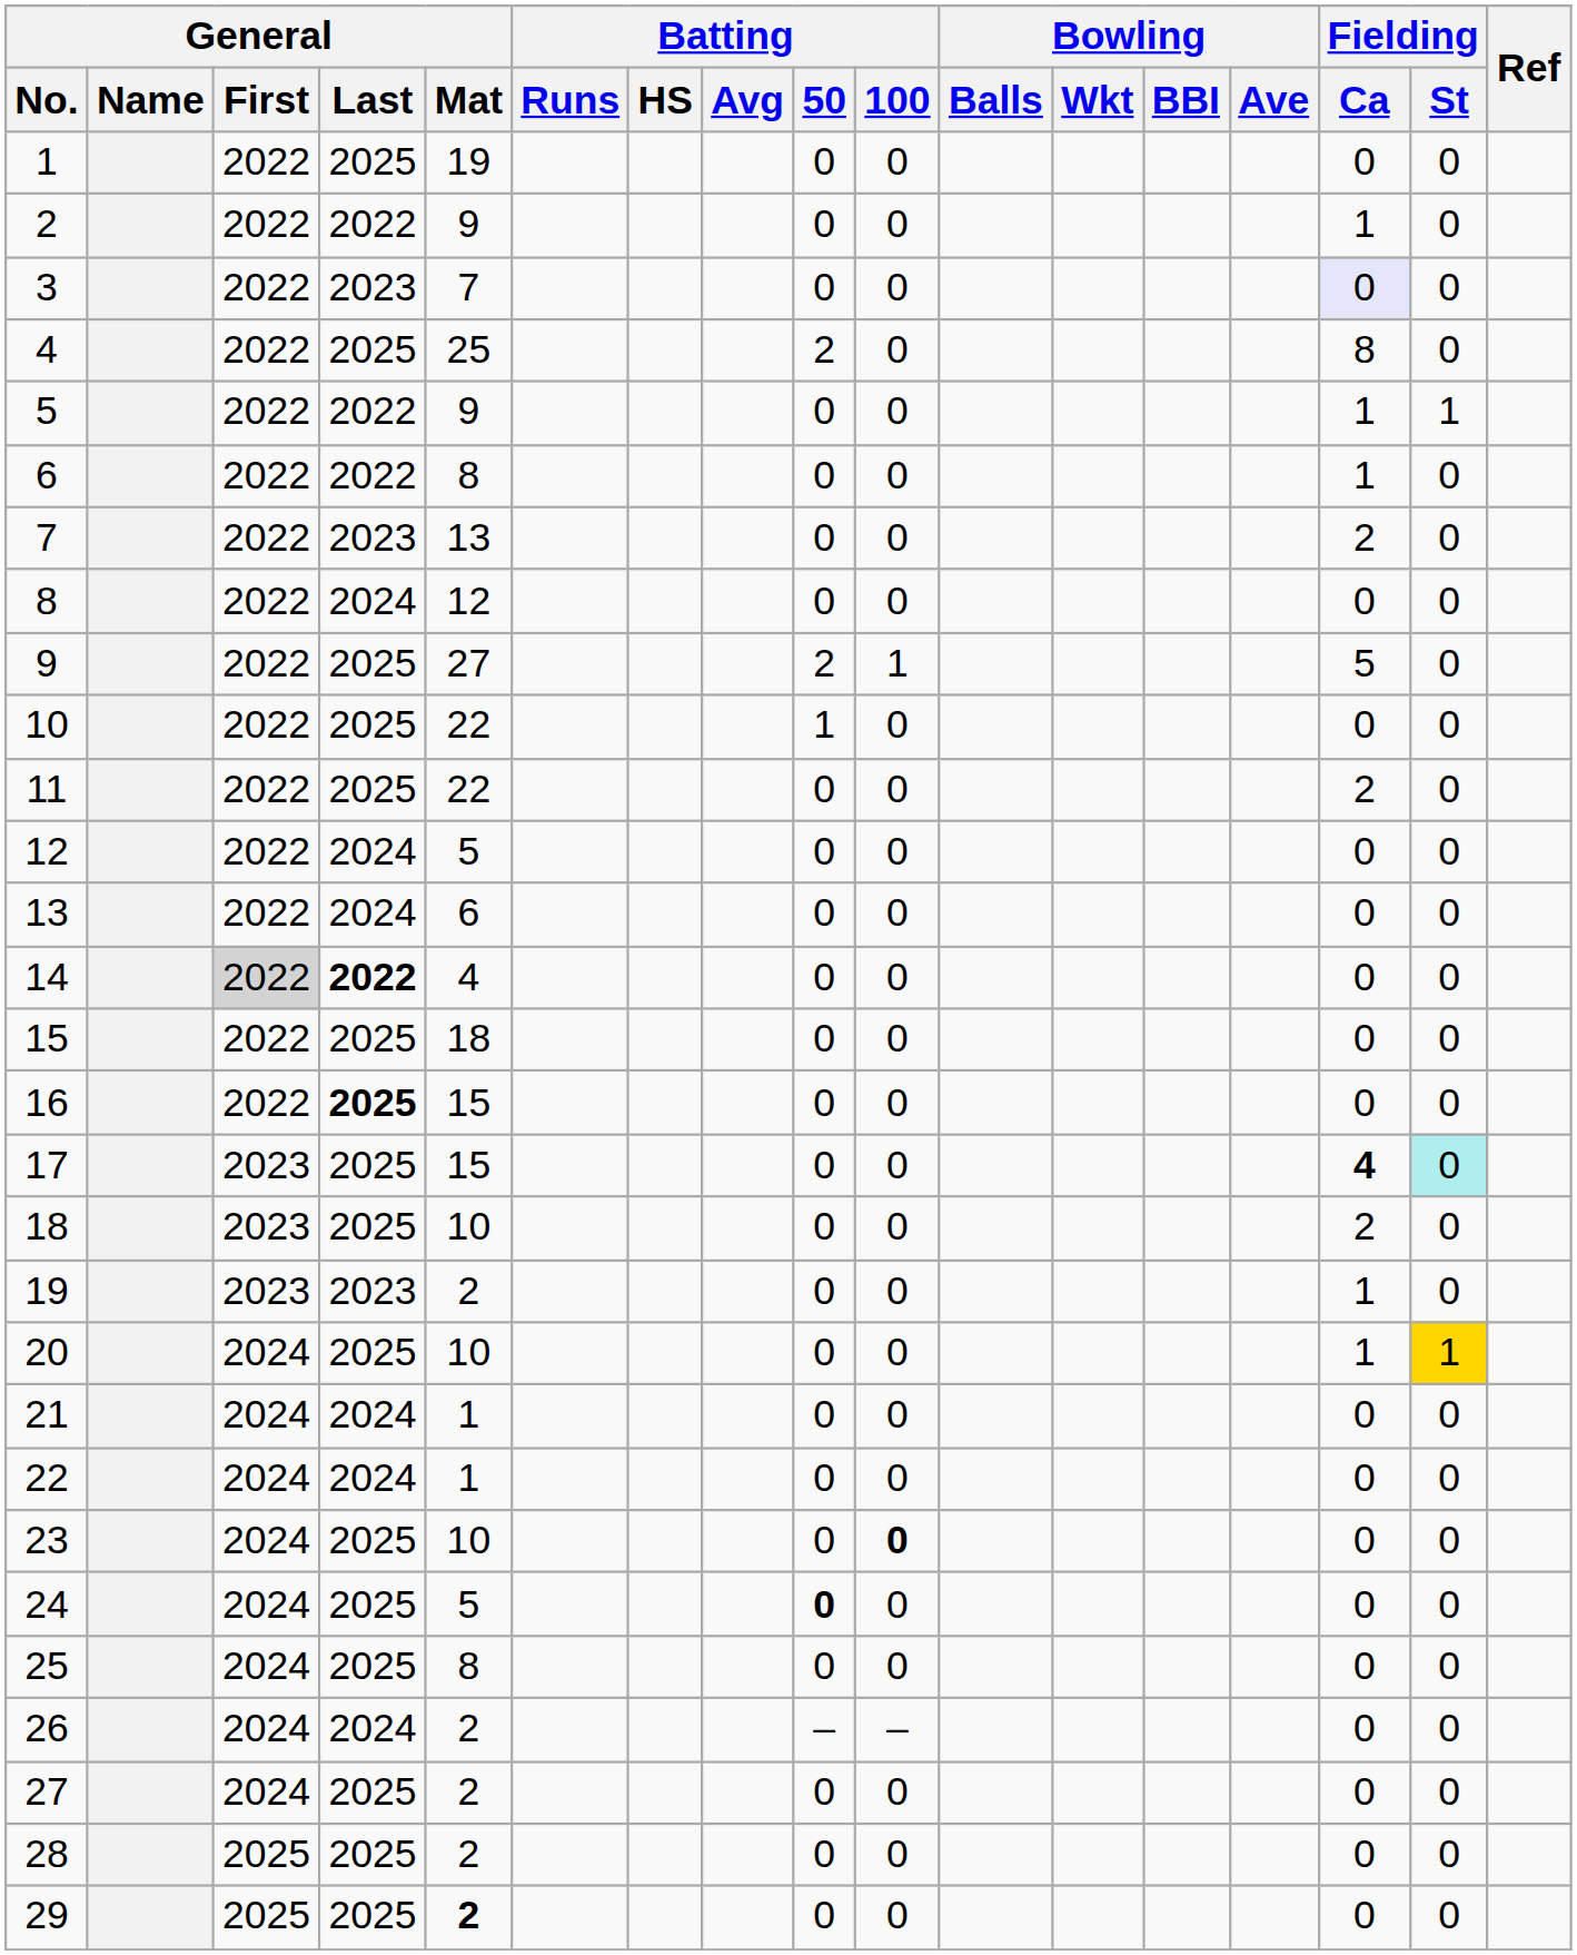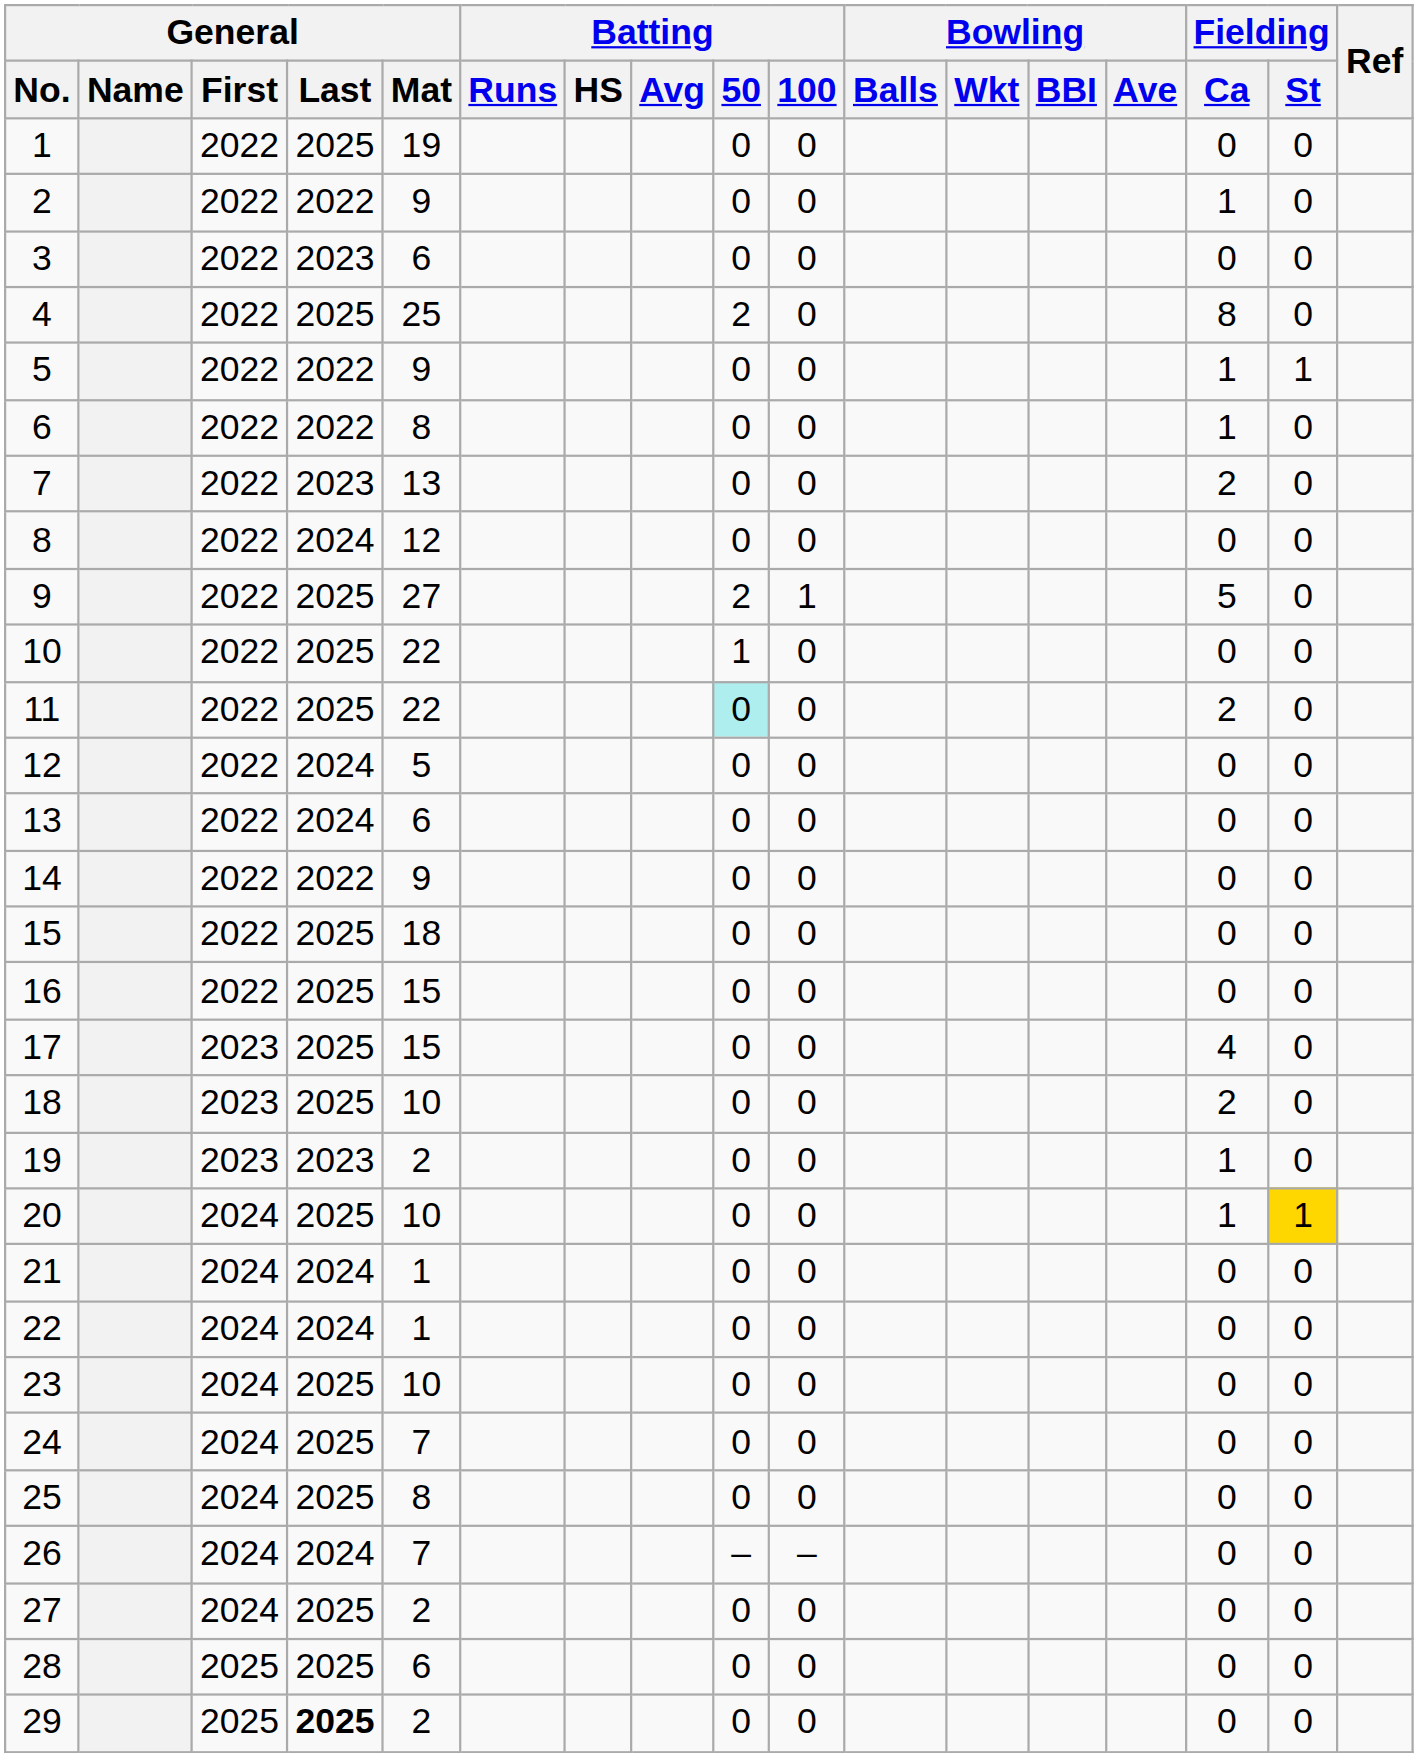3 | General / Mat: 7 -> 6
3 | Fielding / Ca: lavender background -> no background
11 | Batting / 50: no background -> paleturquoise background
14 | General / First: lightgrey background -> no background
14 | General / Last: bold -> normal
14 | General / Mat: 4 -> 9
16 | General / Last: bold -> normal
17 | Fielding / Ca: bold -> normal
17 | Fielding / St: paleturquoise background -> no background
23 | Batting / 100: bold -> normal
24 | General / Mat: 5 -> 7
24 | Batting / 50: bold -> normal
26 | General / Mat: 2 -> 7
28 | General / Mat: 2 -> 6
29 | General / Last: normal -> bold
29 | General / Mat: bold -> normal
